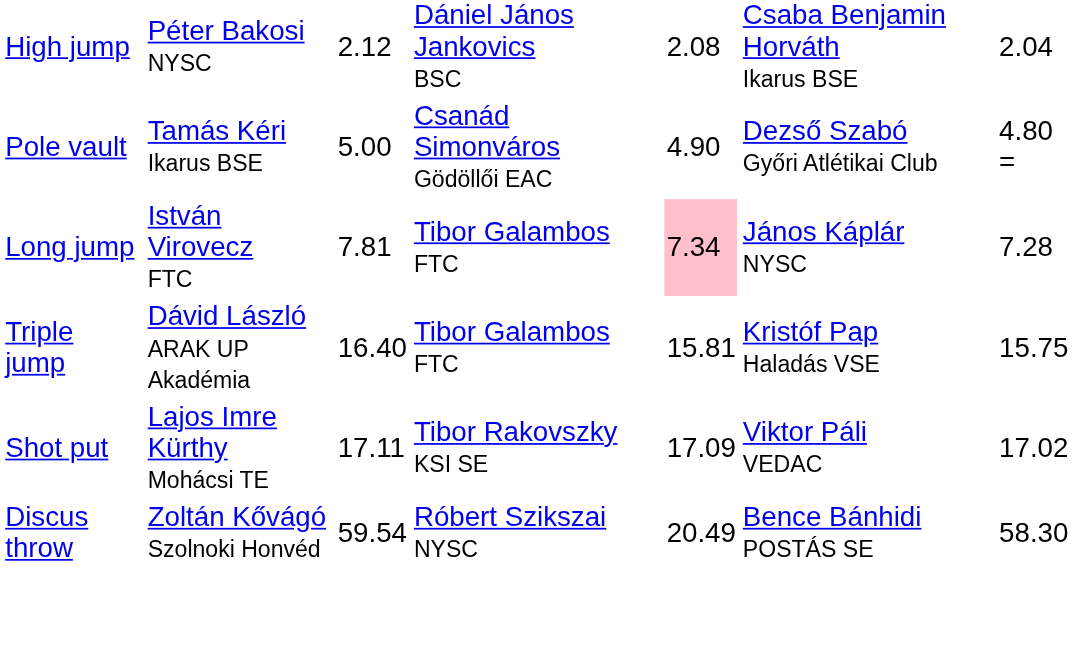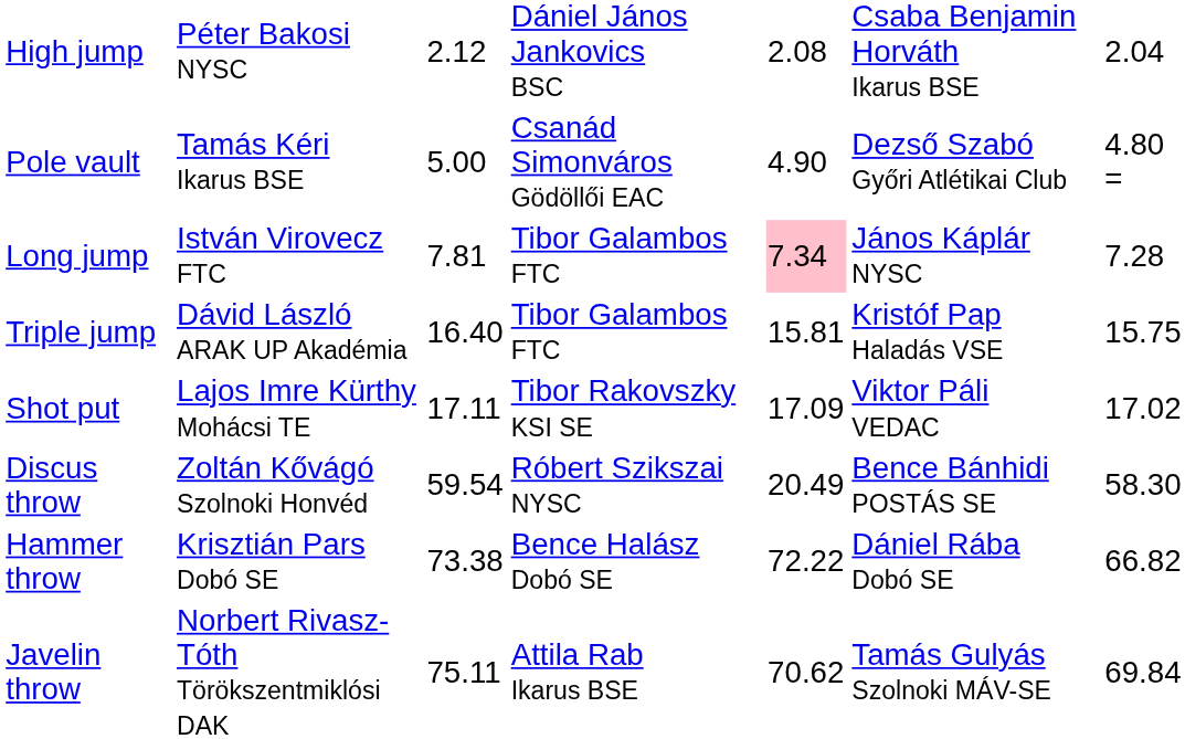+ row: Hammer throw | Krisztián Pars Dobó SE | 73.38 | Bence Halász Dobó SE | 72.22 | Dániel Rába Dobó SE | 66.82
+ row: Javelin throw | Norbert Rivasz-Tóth Törökszentmiklósi DAK | 75.11 | Attila Rab Ikarus BSE | 70.62 | Tamás Gulyás Szolnoki MÁV-SE | 69.84
